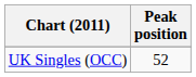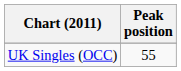UK Singles (OCC) | Peak position: 52 -> 55
